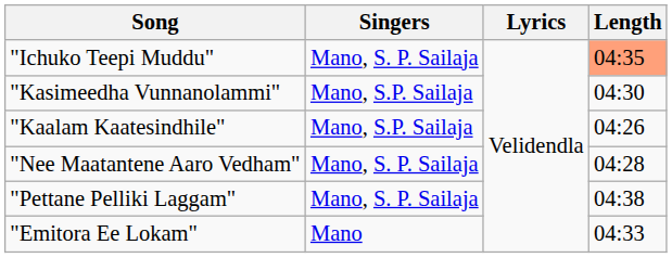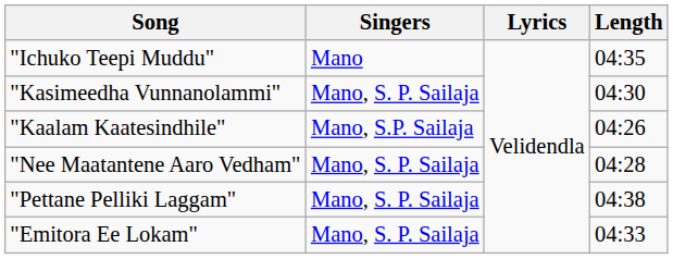"Ichuko Teepi Muddu" | Singers: Mano, S. P. Sailaja -> Mano
"Ichuko Teepi Muddu" | Length: lightsalmon background -> no background
"Kasimeedha Vunnanolammi" | Singers: Mano, S.P. Sailaja -> Mano, S. P. Sailaja
"Emitora Ee Lokam" | Singers: Mano -> Mano, S. P. Sailaja
